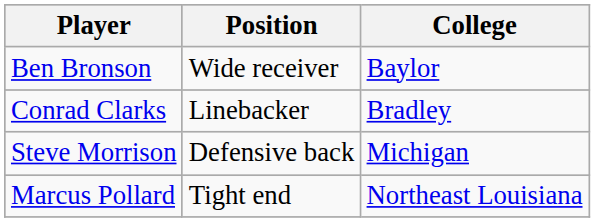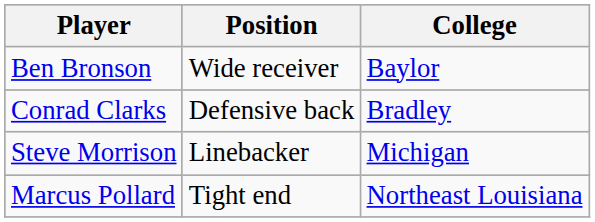Conrad Clarks | Position: Linebacker -> Defensive back
Steve Morrison | Position: Defensive back -> Linebacker
